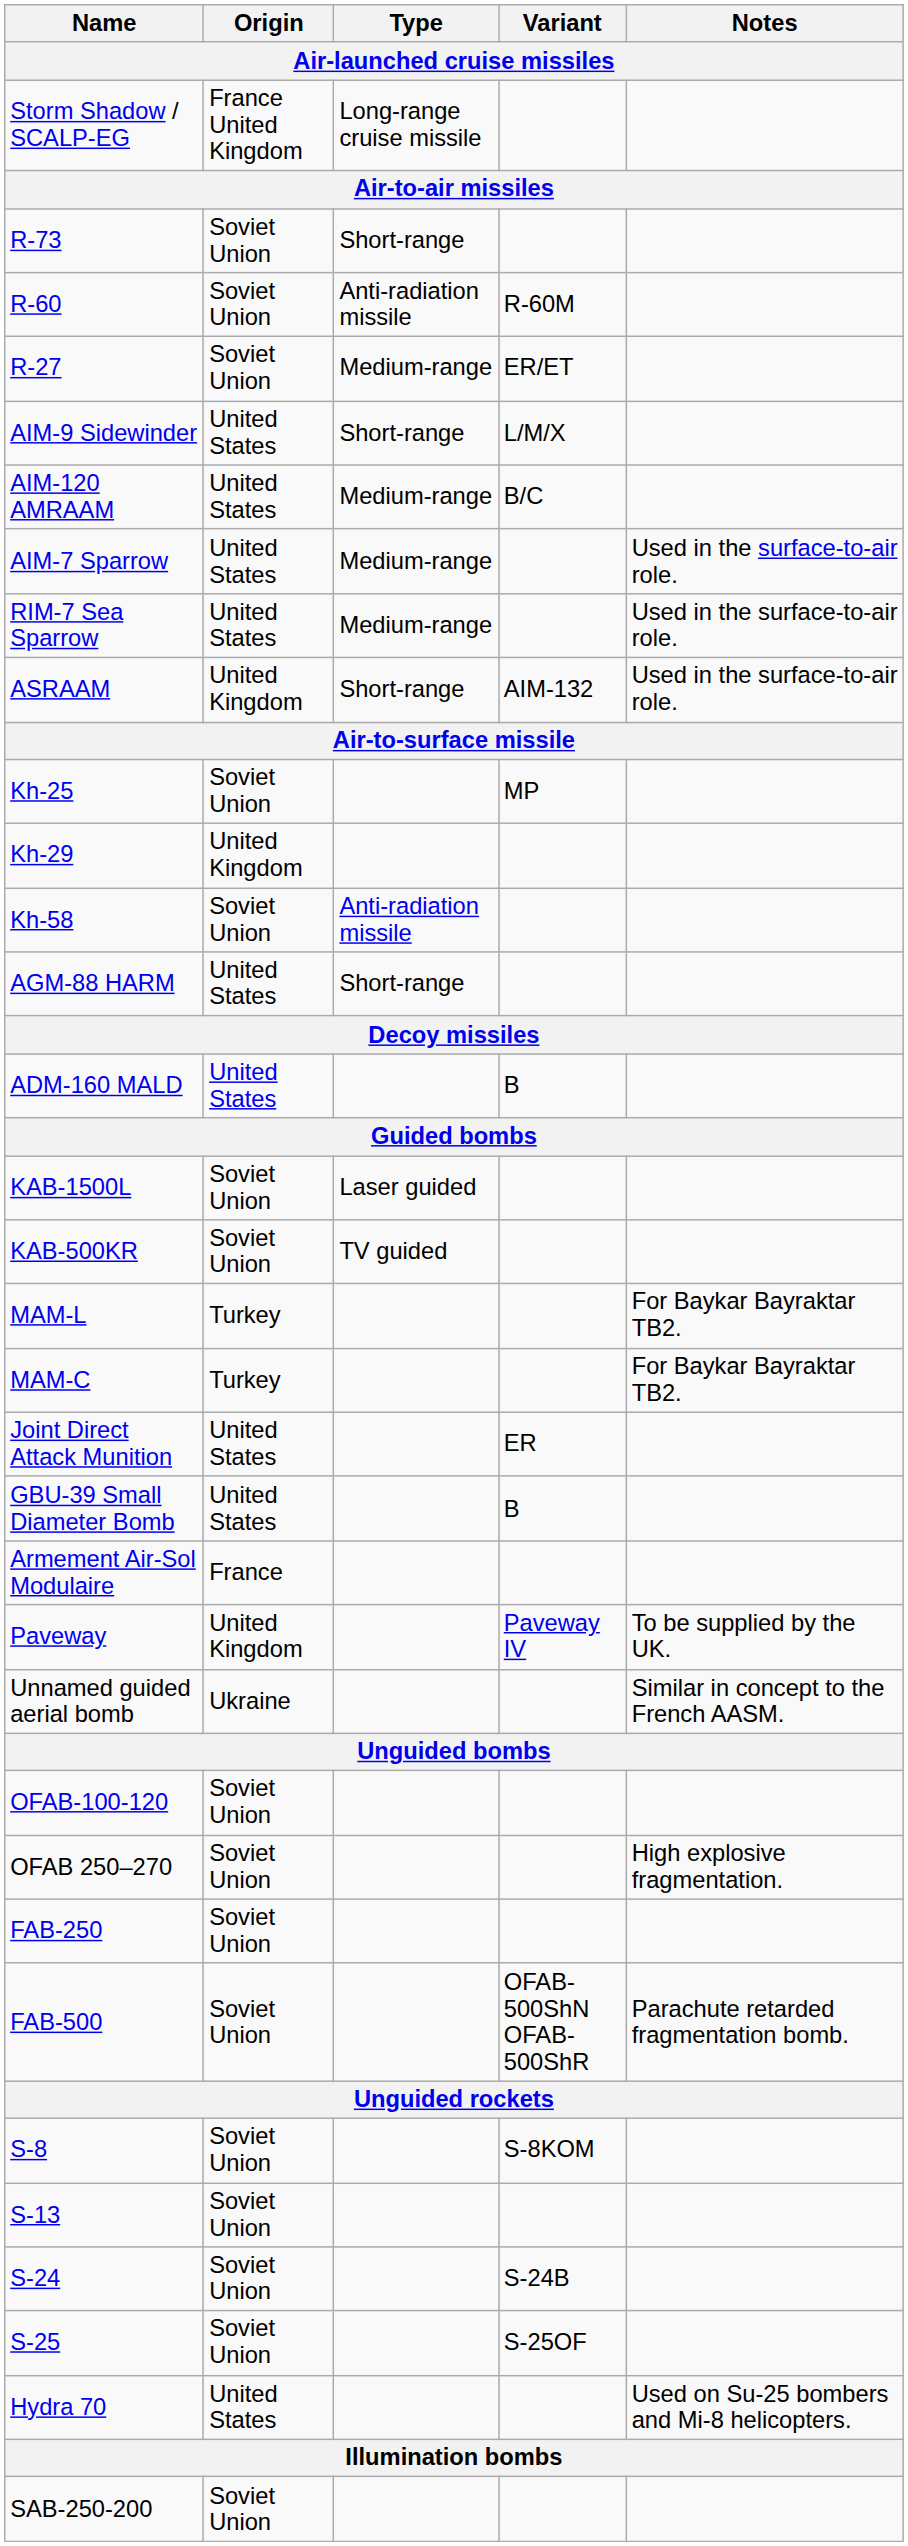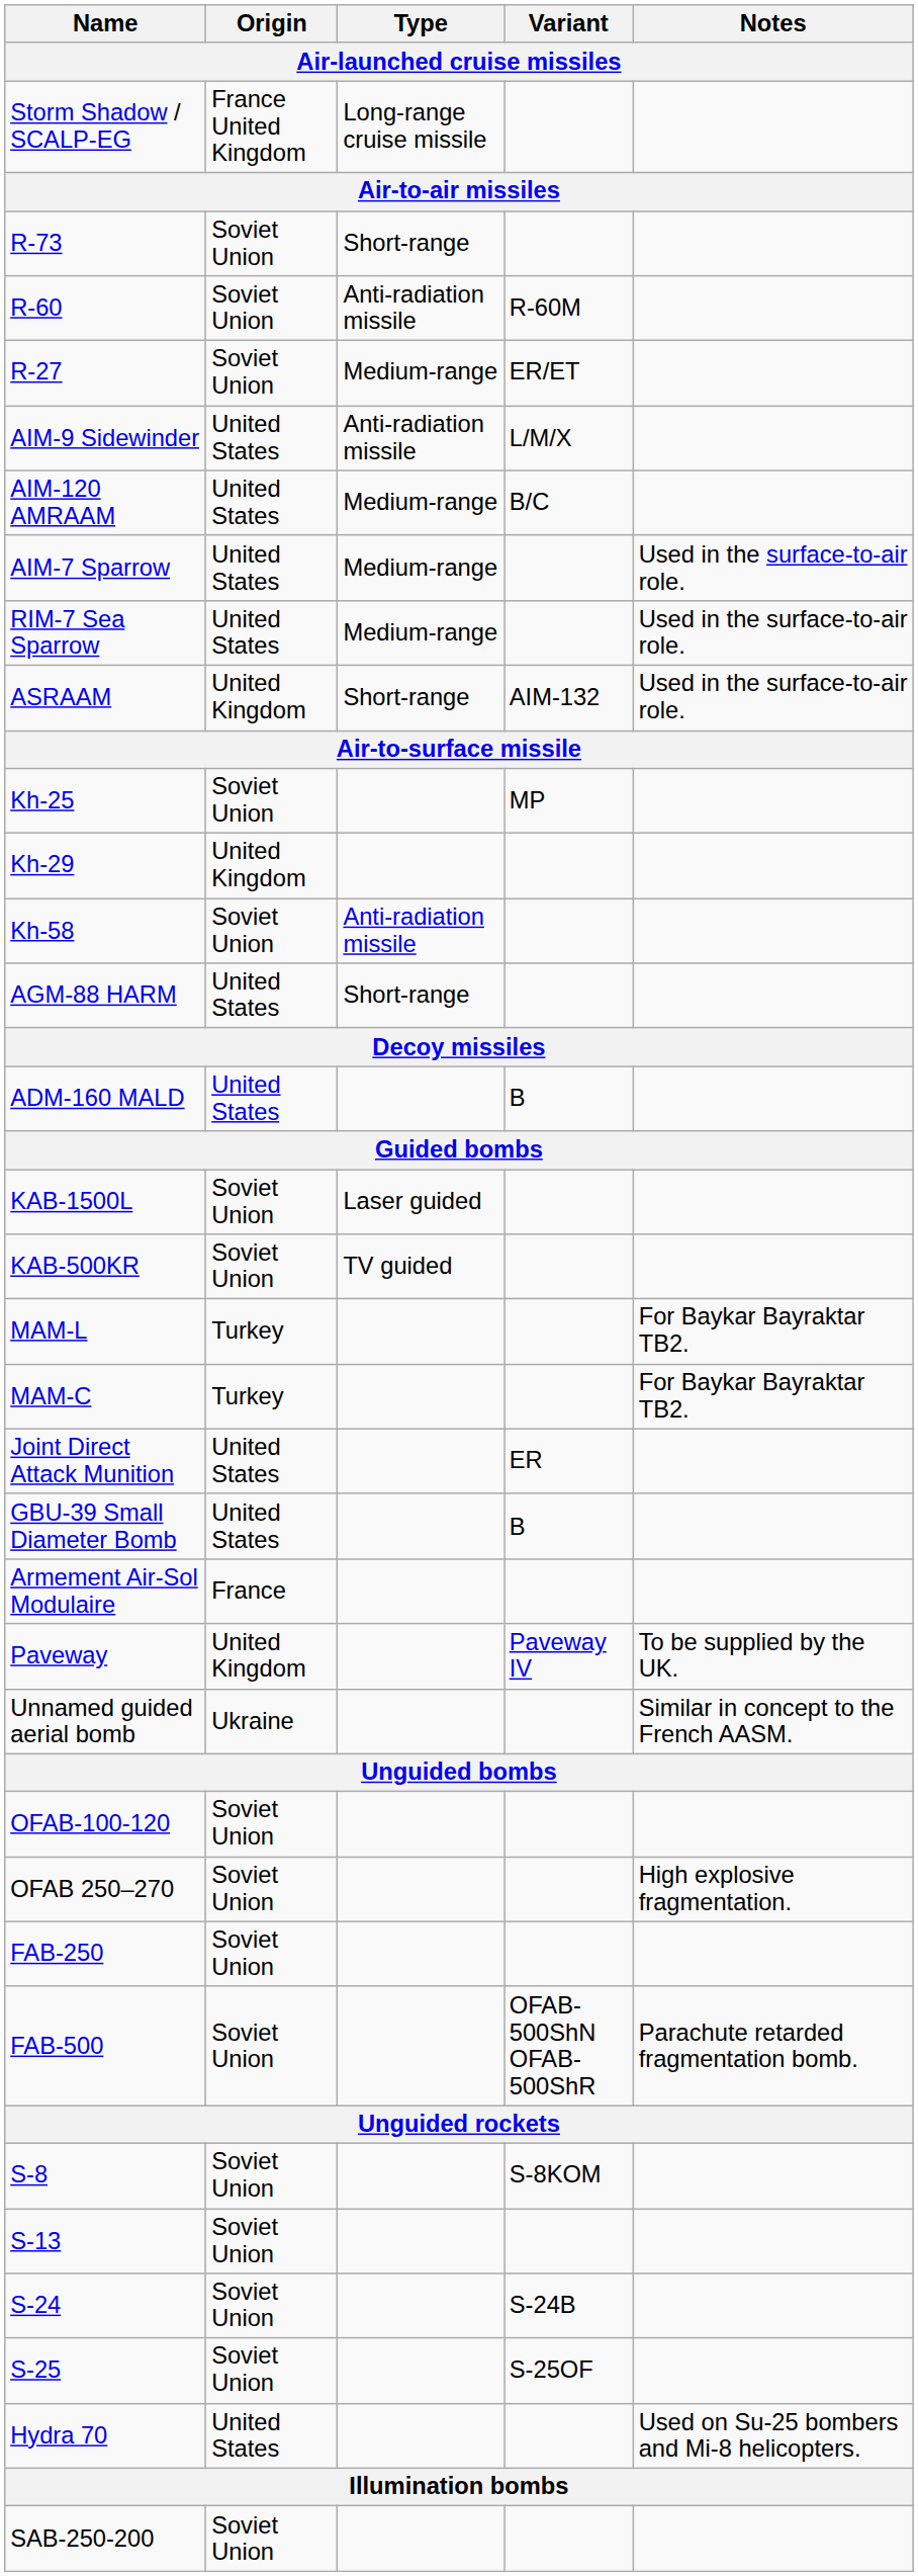AIM-9 Sidewinder | Type / Air-launched cruise missiles: Short-range -> Anti-radiation missile
